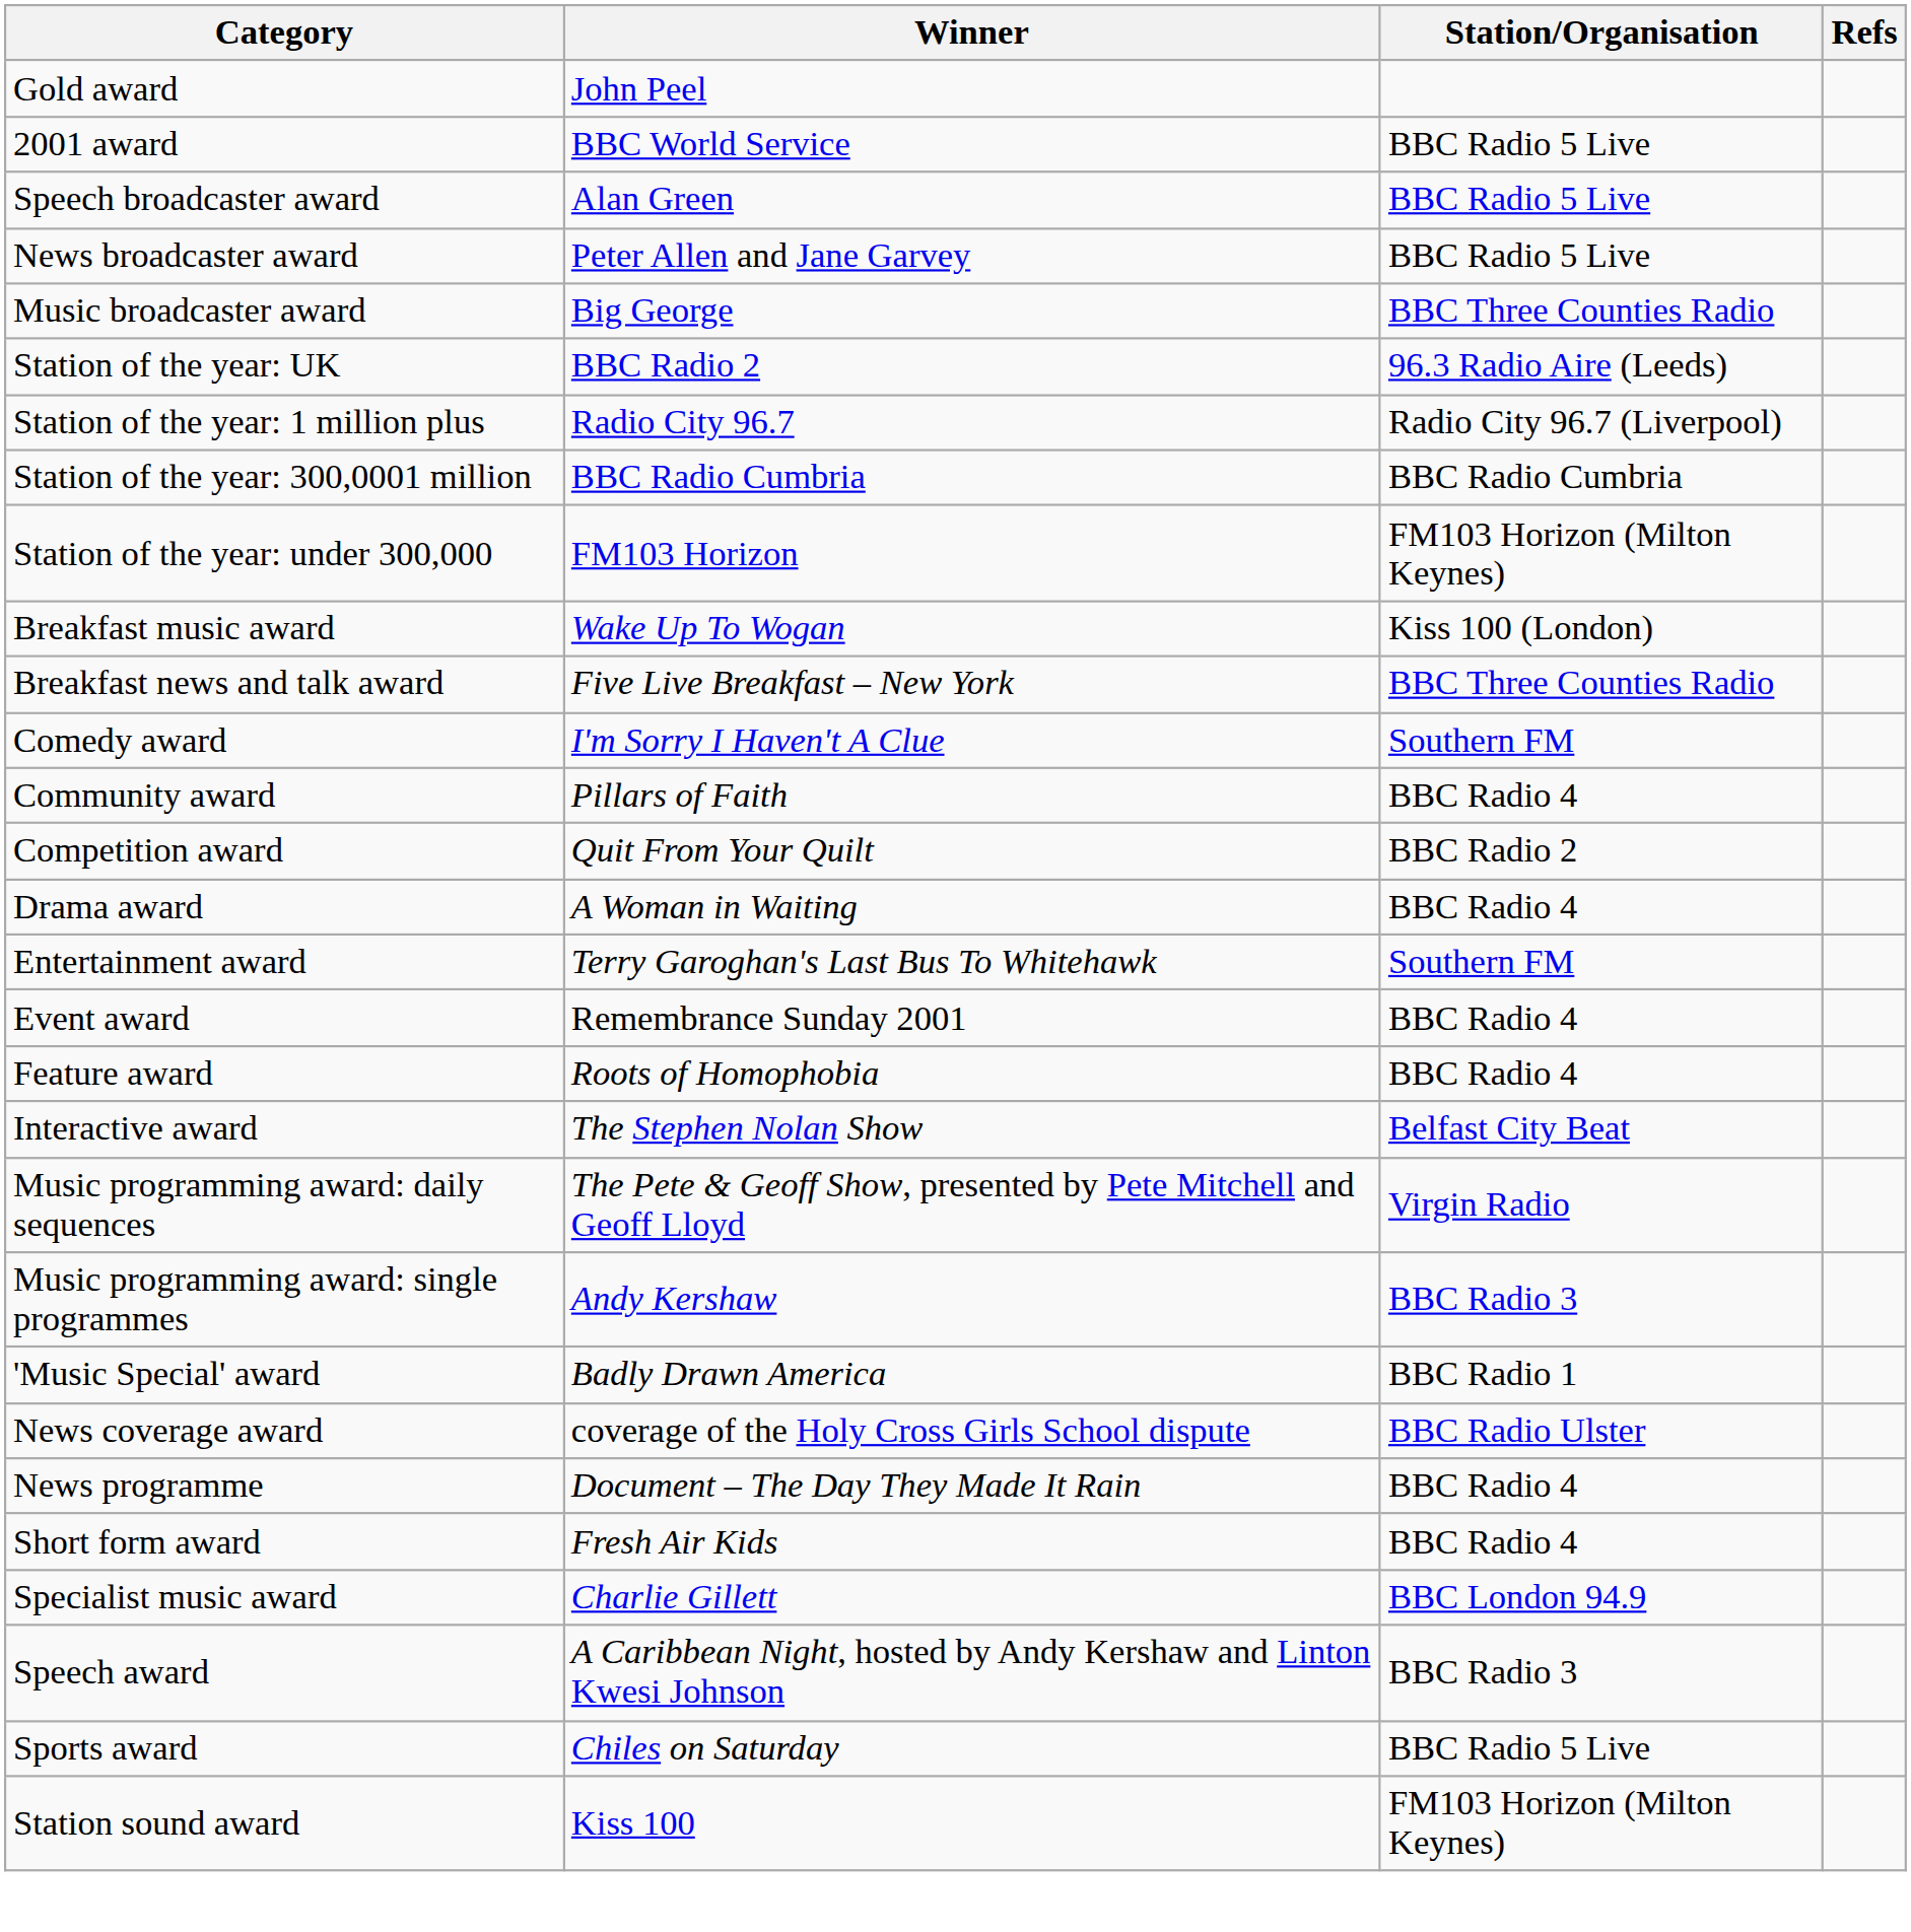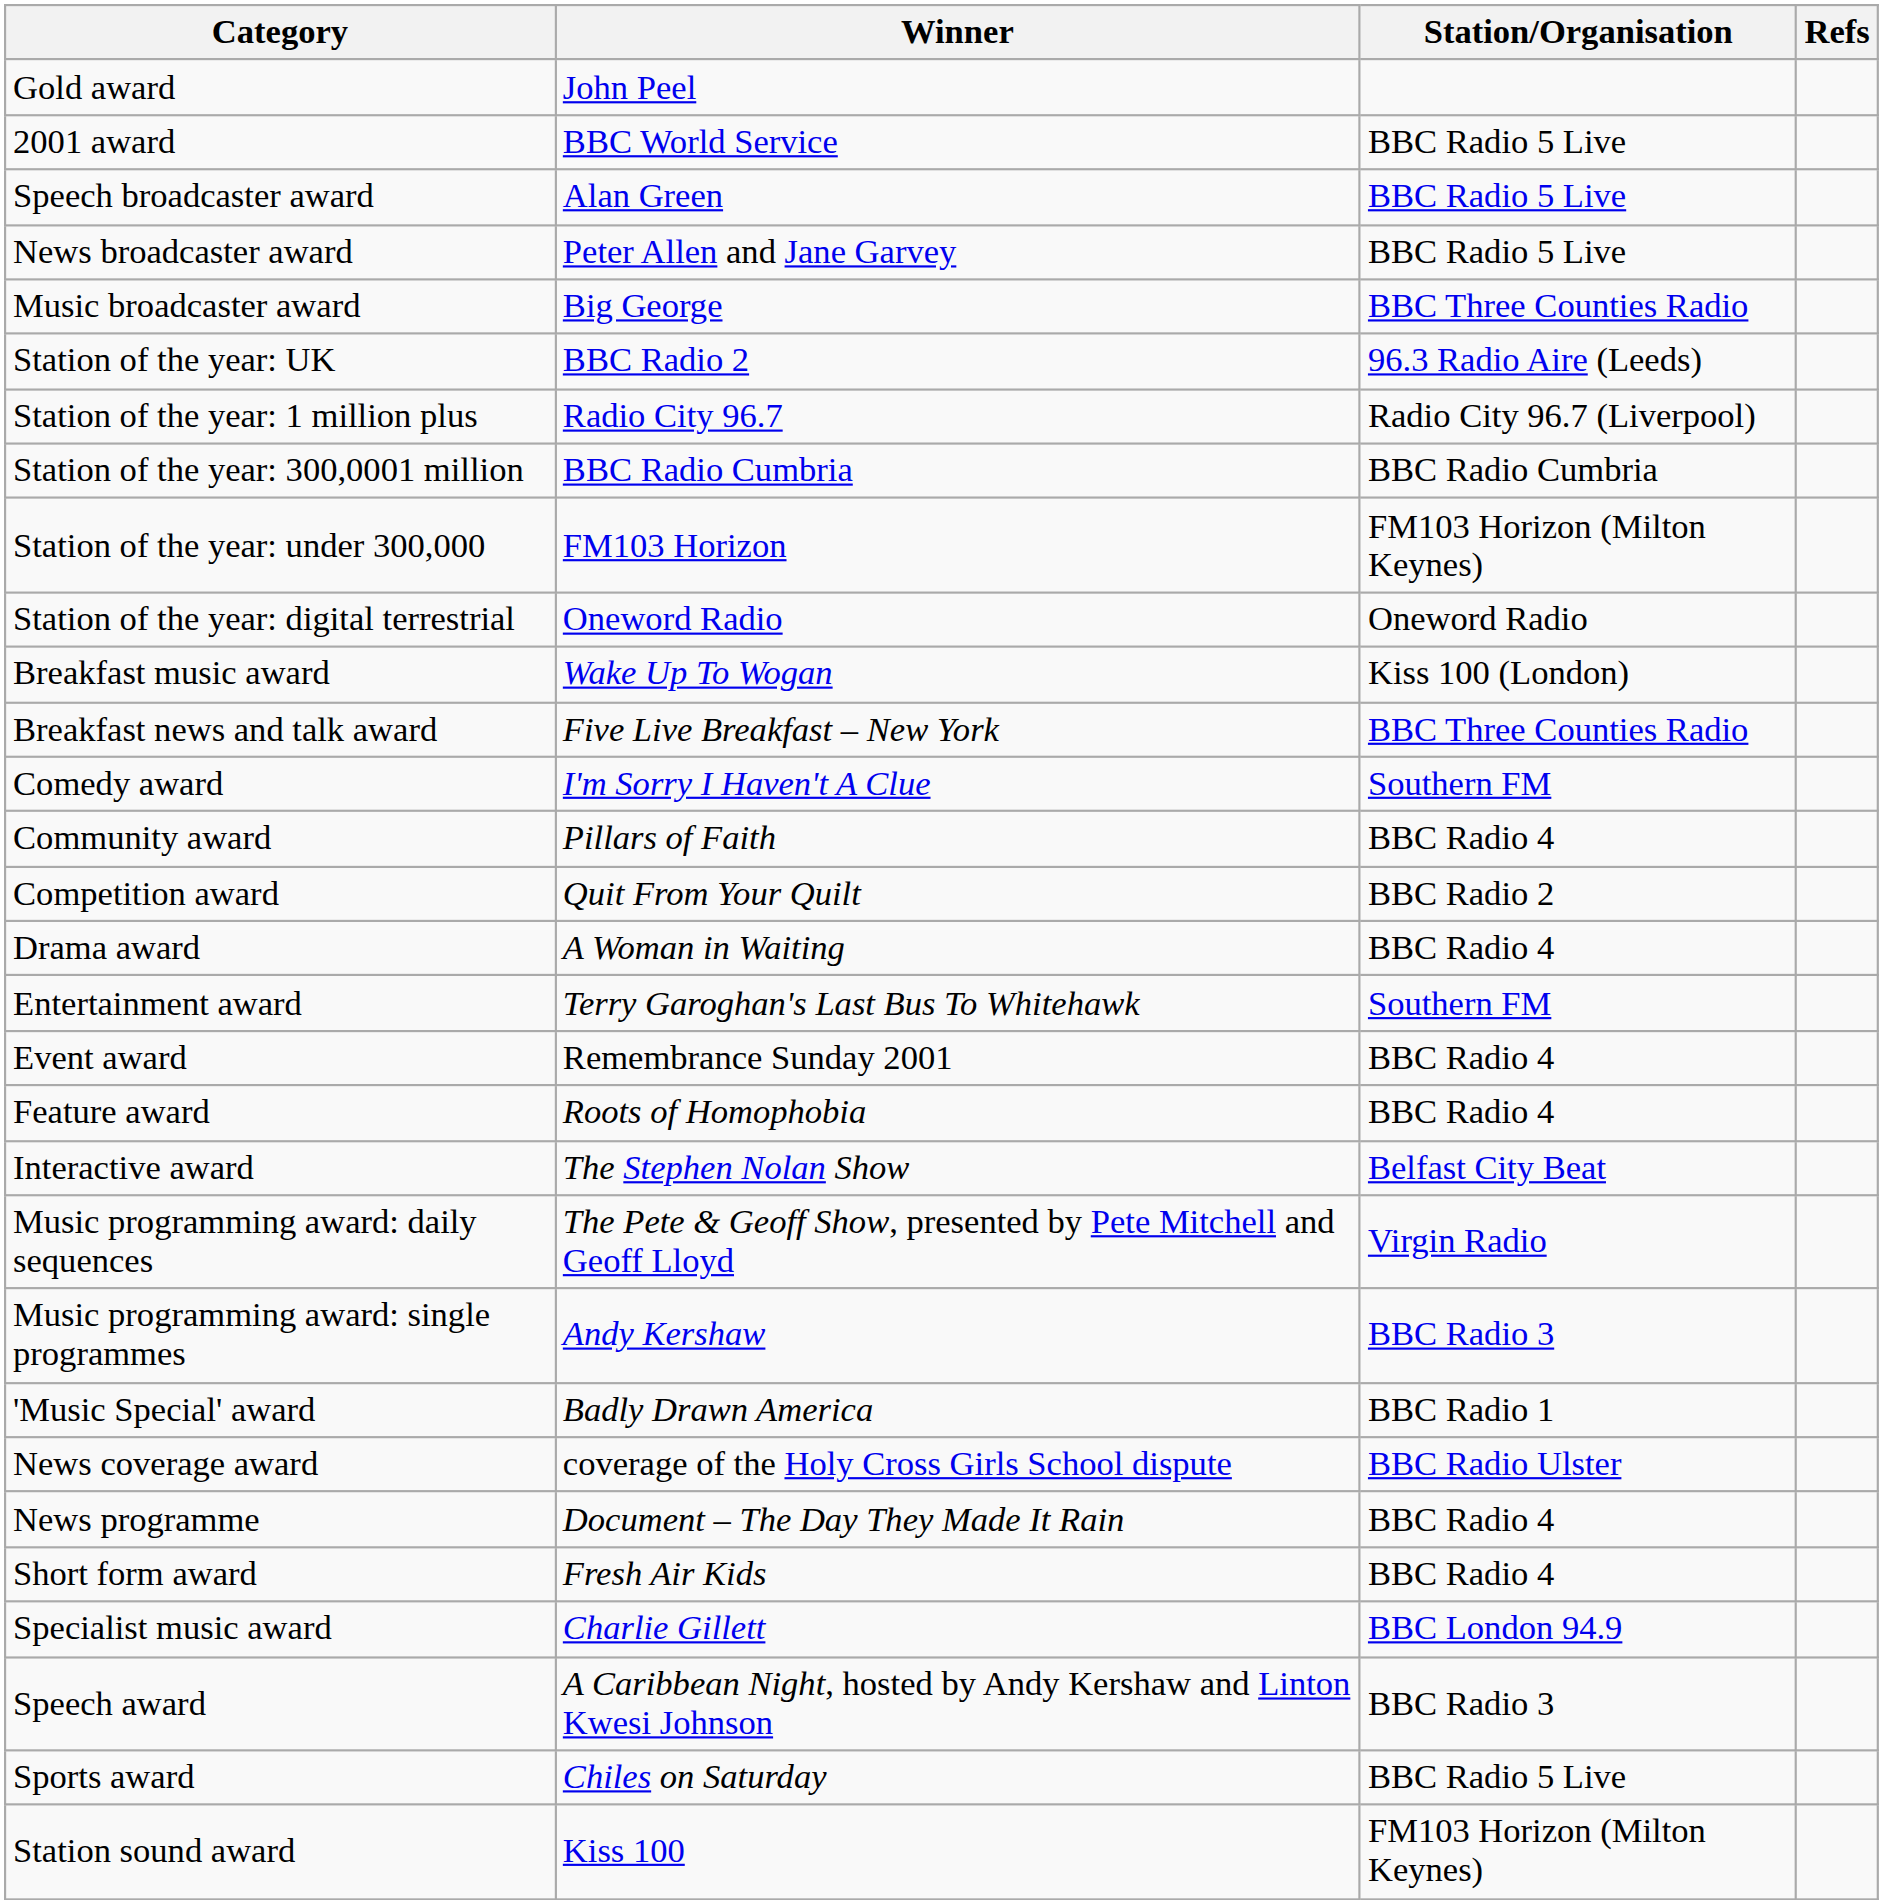+ row: Station of the year: digital terrestrial | Oneword Radio | Oneword Radio
